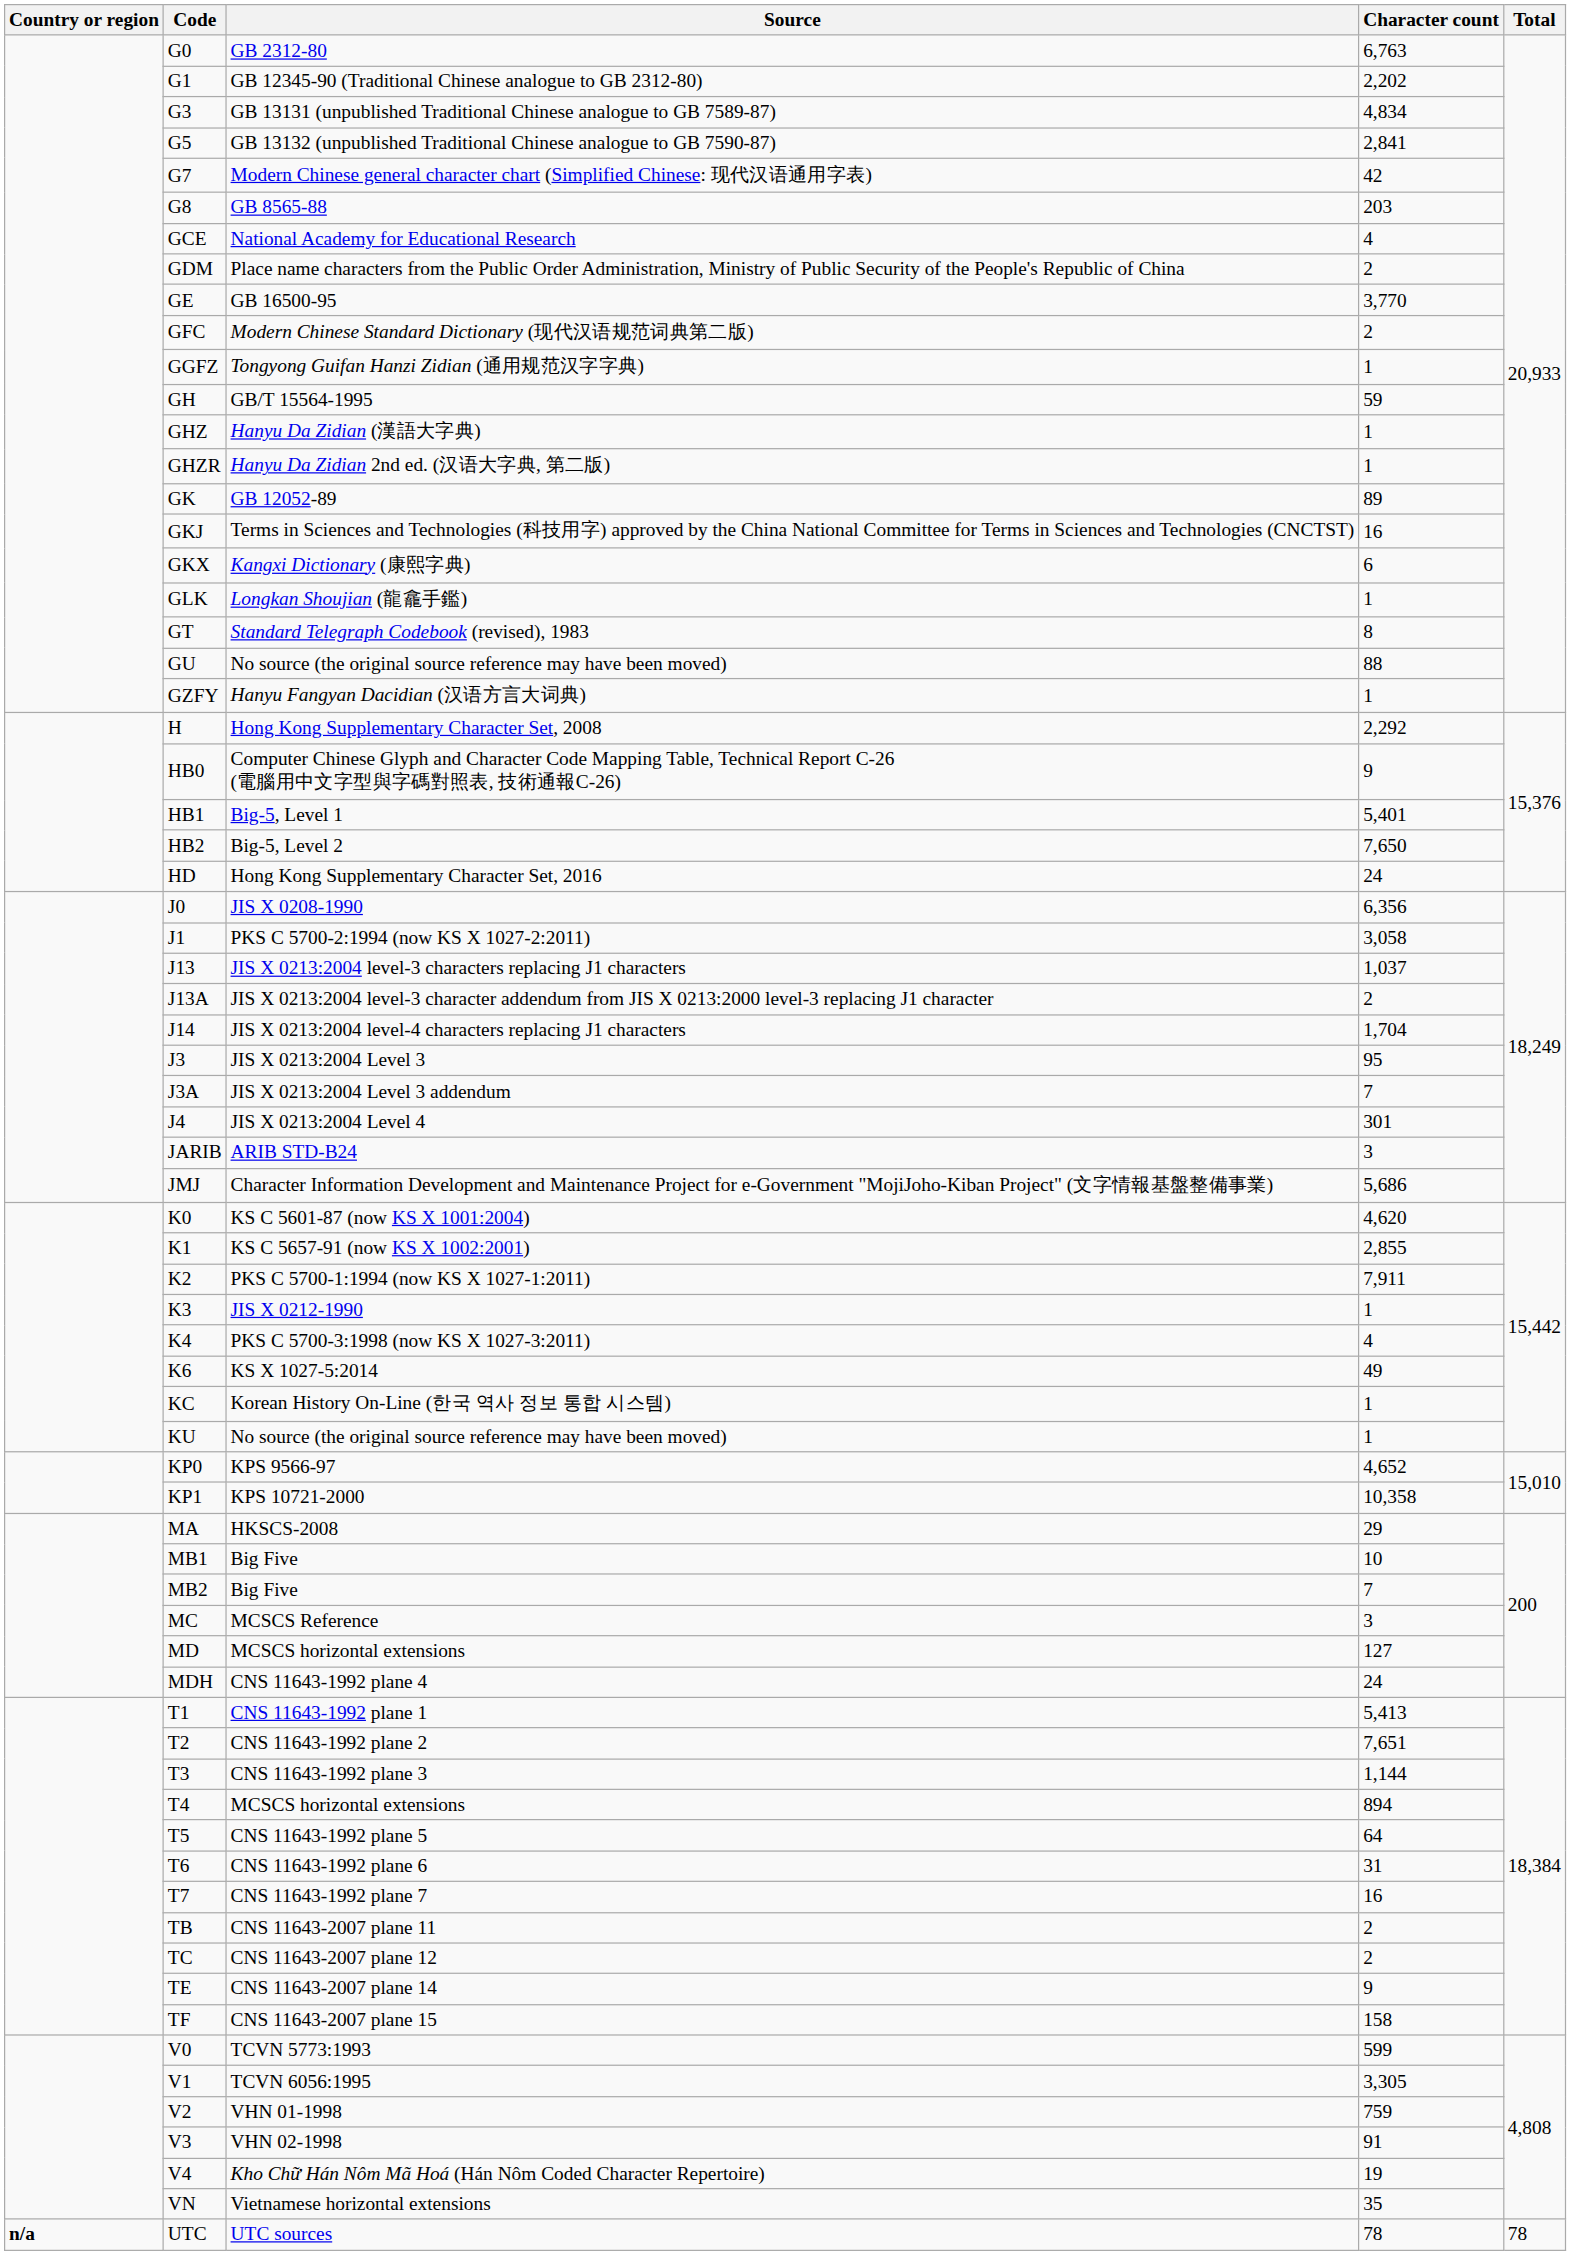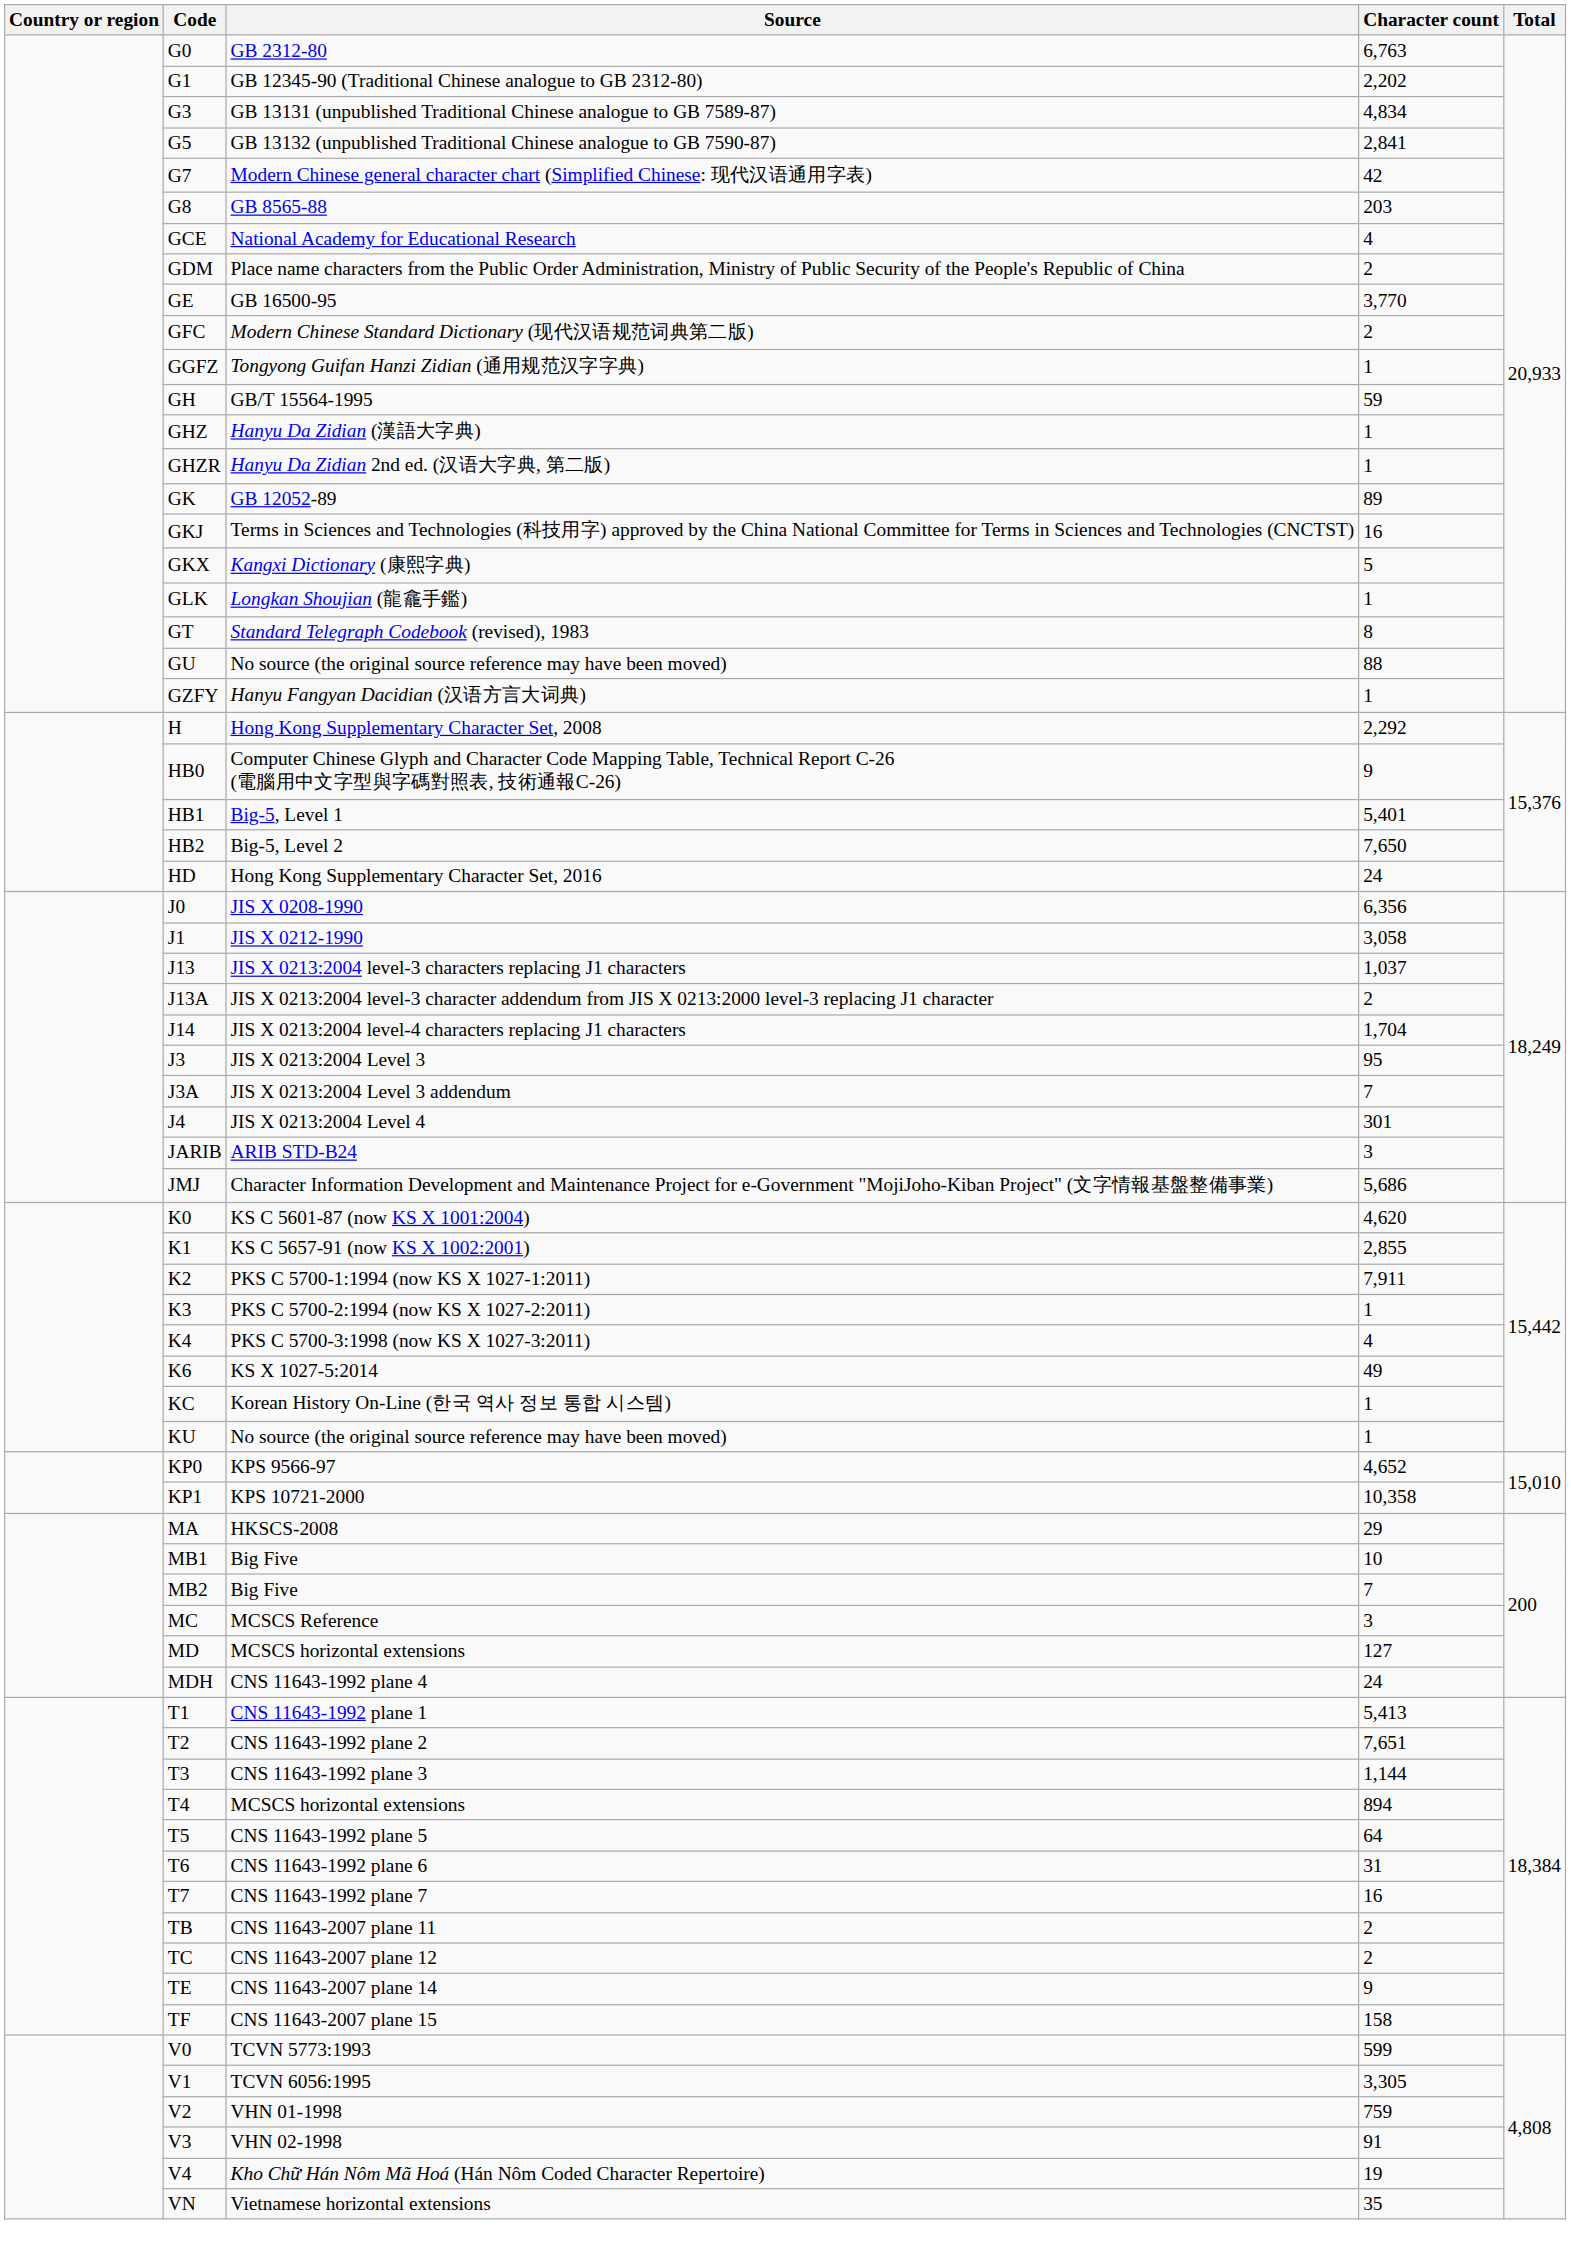GKX | Character count: 6 -> 5
J1 | Source: PKS C 5700-2:1994 (now KS X 1027-2:2011) -> JIS X 0212-1990
K3 | Source: JIS X 0212-1990 -> PKS C 5700-2:1994 (now KS X 1027-2:2011)
- row: n/a | UTC | UTC sources | 78 | 78
